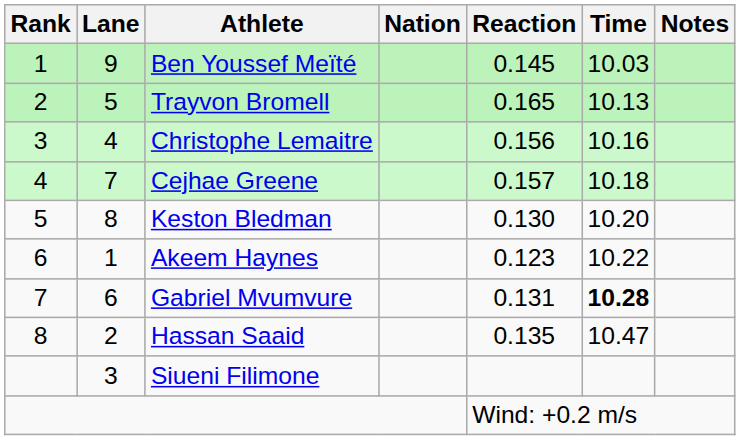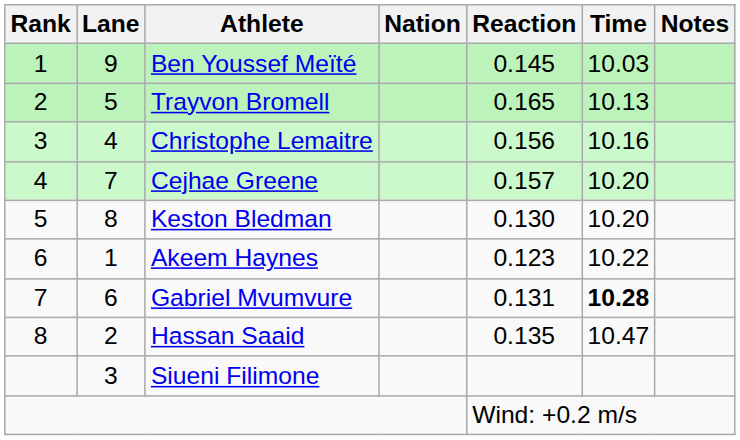Cejhae Greene | Time: 10.18 -> 10.20
